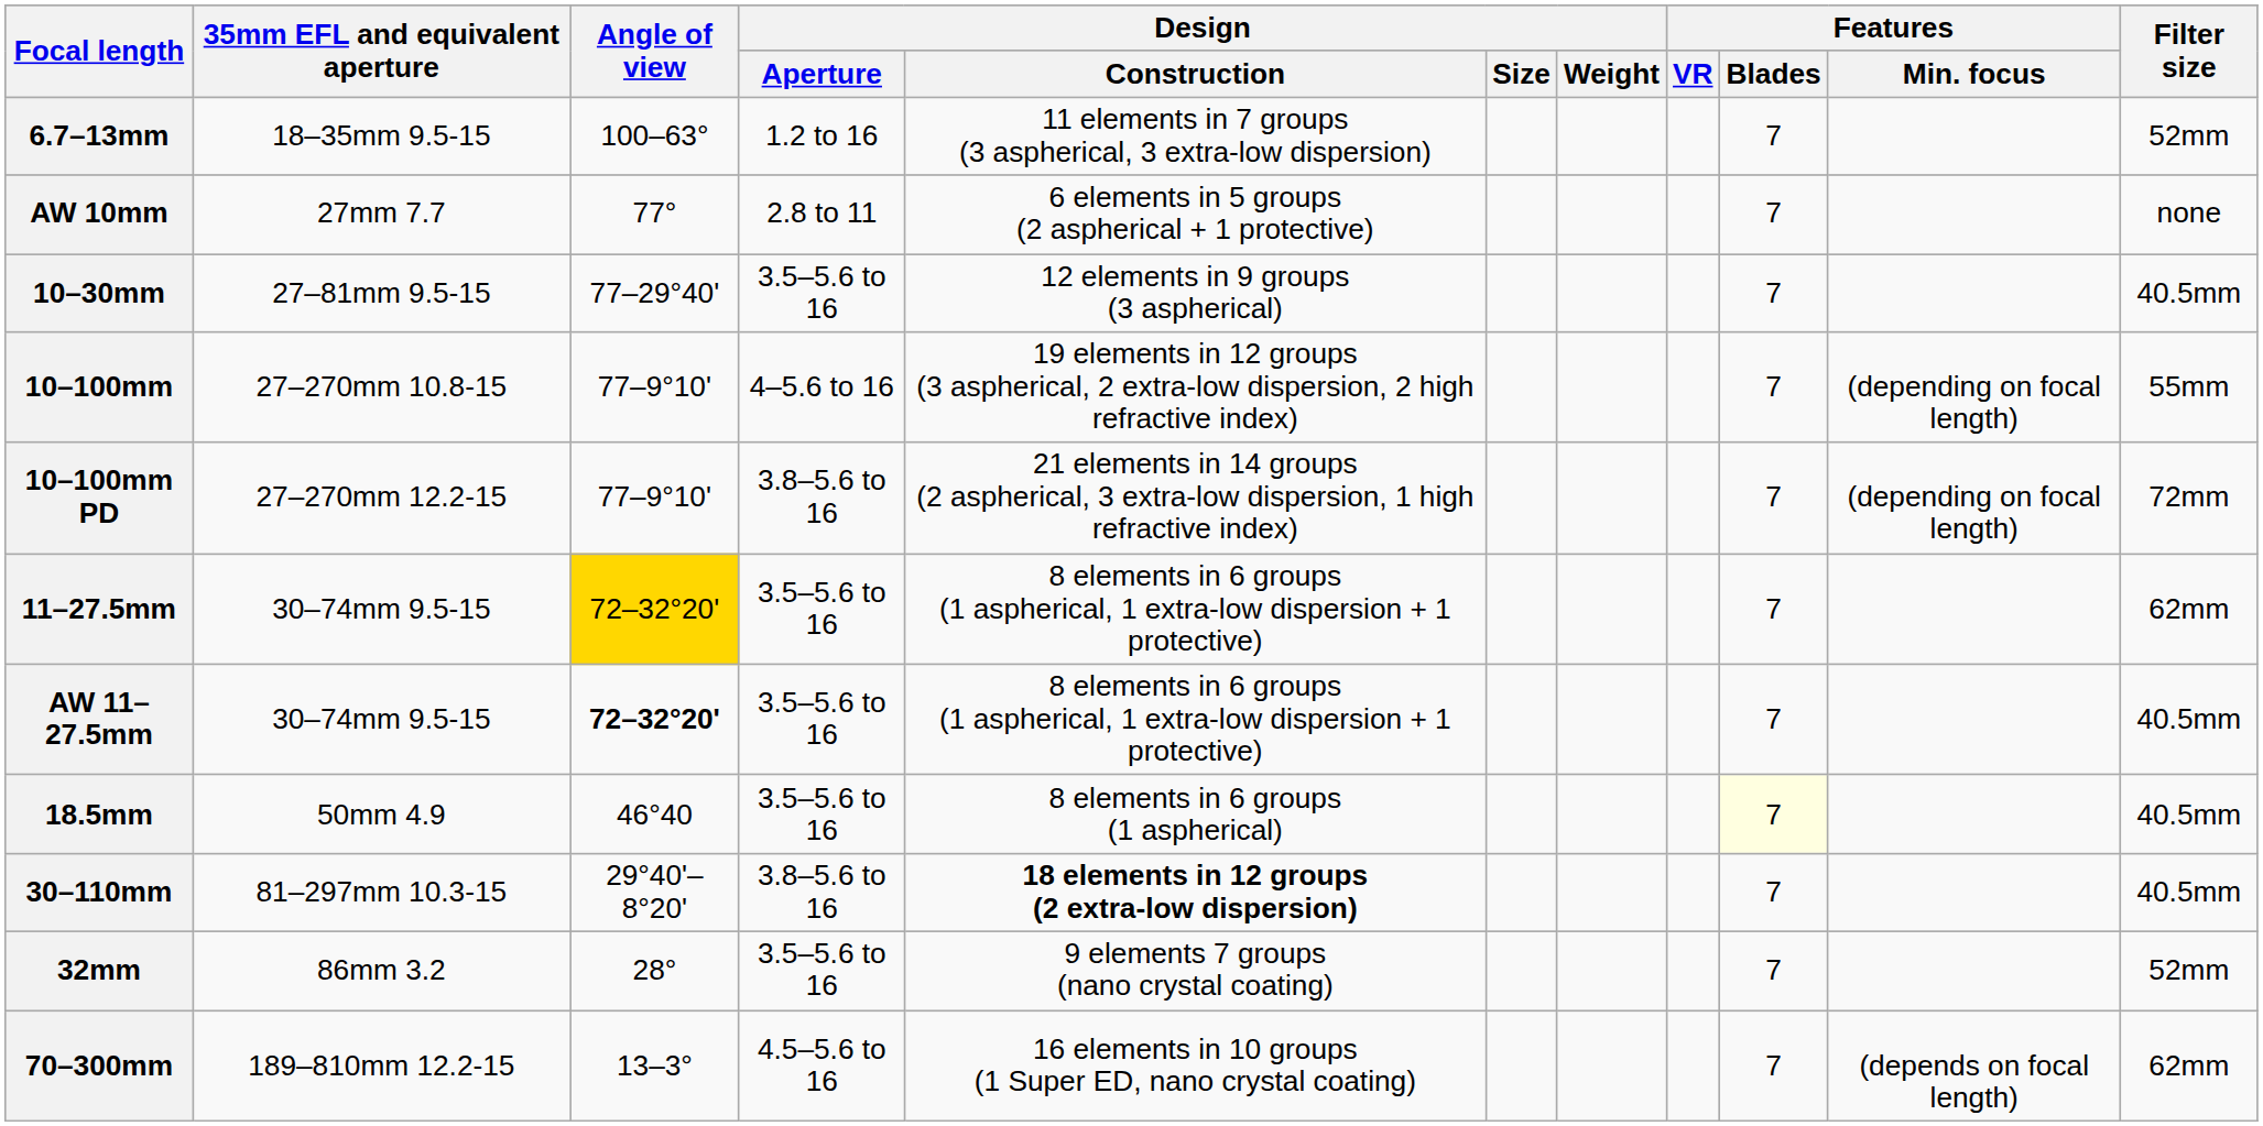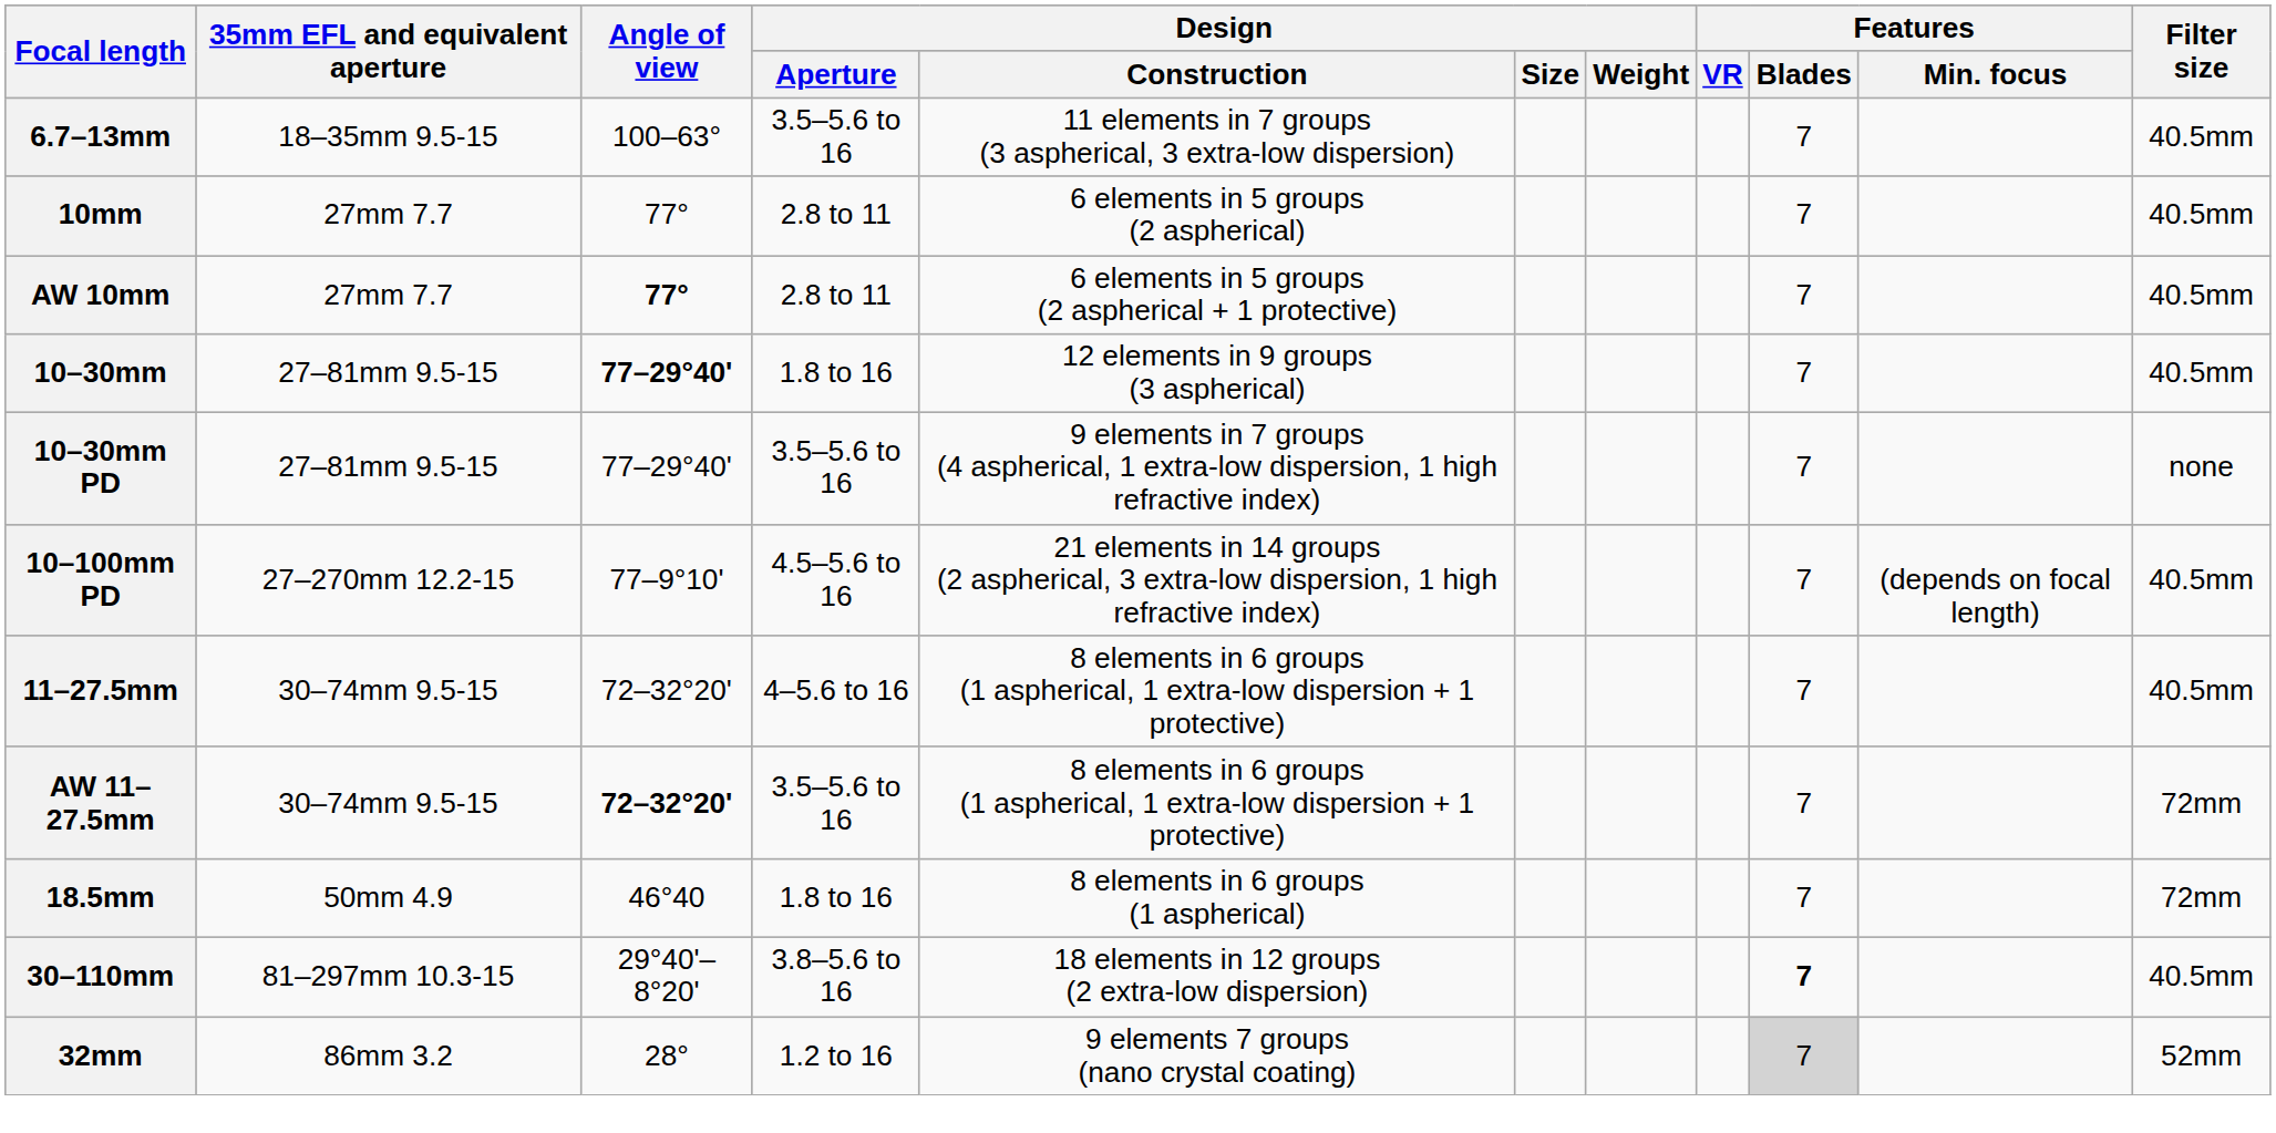6.7–13mm | Design / Aperture: 1.2 to 16 -> 3.5–5.6 to 16
6.7–13mm | Filter size: 52mm -> 40.5mm
+ row: 10mm | 27mm 7.7 | 77° | 2.8 to 11 | 6 elements in 5 groups (2 aspherical) | 7 | 40.5mm
AW 10mm | Angle of view: normal -> bold
AW 10mm | Filter size: none -> 40.5mm
10–30mm | Angle of view: normal -> bold
10–30mm | Design / Aperture: 3.5–5.6 to 16 -> 1.8 to 16
+ row: 10–30mm PD | 27–81mm 9.5-15 | 77–29°40' | 3.5–5.6 to 16 | 9 elements in 7 groups (4 aspherical, 1 extra-low dispersion, 1 high refractive index) | 7 | none
- row: 10–100mm | 27–270mm 10.8-15 | 77–9°10' | 4–5.6 to 16 | 19 elements in 12 groups (3 aspherical, 2 extra-low dispersion, 2 high refractive index) | 7 | (depending on focal length) | 55mm
10–100mm PD | Design / Aperture: 3.8–5.6 to 16 -> 4.5–5.6 to 16
10–100mm PD | Features / Min. focus: (depending on focal length) -> (depends on focal length)
10–100mm PD | Filter size: 72mm -> 40.5mm
11–27.5mm | Angle of view: gold background -> no background
11–27.5mm | Design / Aperture: 3.5–5.6 to 16 -> 4–5.6 to 16
11–27.5mm | Filter size: 62mm -> 40.5mm
AW 11–27.5mm | Filter size: 40.5mm -> 72mm
18.5mm | Design / Aperture: 3.5–5.6 to 16 -> 1.8 to 16
18.5mm | Features / Blades: lightyellow background -> no background
18.5mm | Filter size: 40.5mm -> 72mm
30–110mm | Design / Construction: bold -> normal
30–110mm | Features / Blades: normal -> bold
32mm | Design / Aperture: 3.5–5.6 to 16 -> 1.2 to 16
32mm | Features / Blades: no background -> lightgrey background
- row: 70–300mm | 189–810mm 12.2-15 | 13–3° | 4.5–5.6 to 16 | 16 elements in 10 groups (1 Super ED, nano crystal coating) | 7 | (depends on focal length) | 62mm
